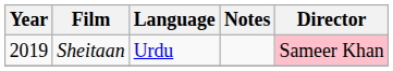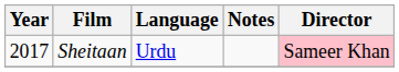Sheitaan | Year: 2019 -> 2017
